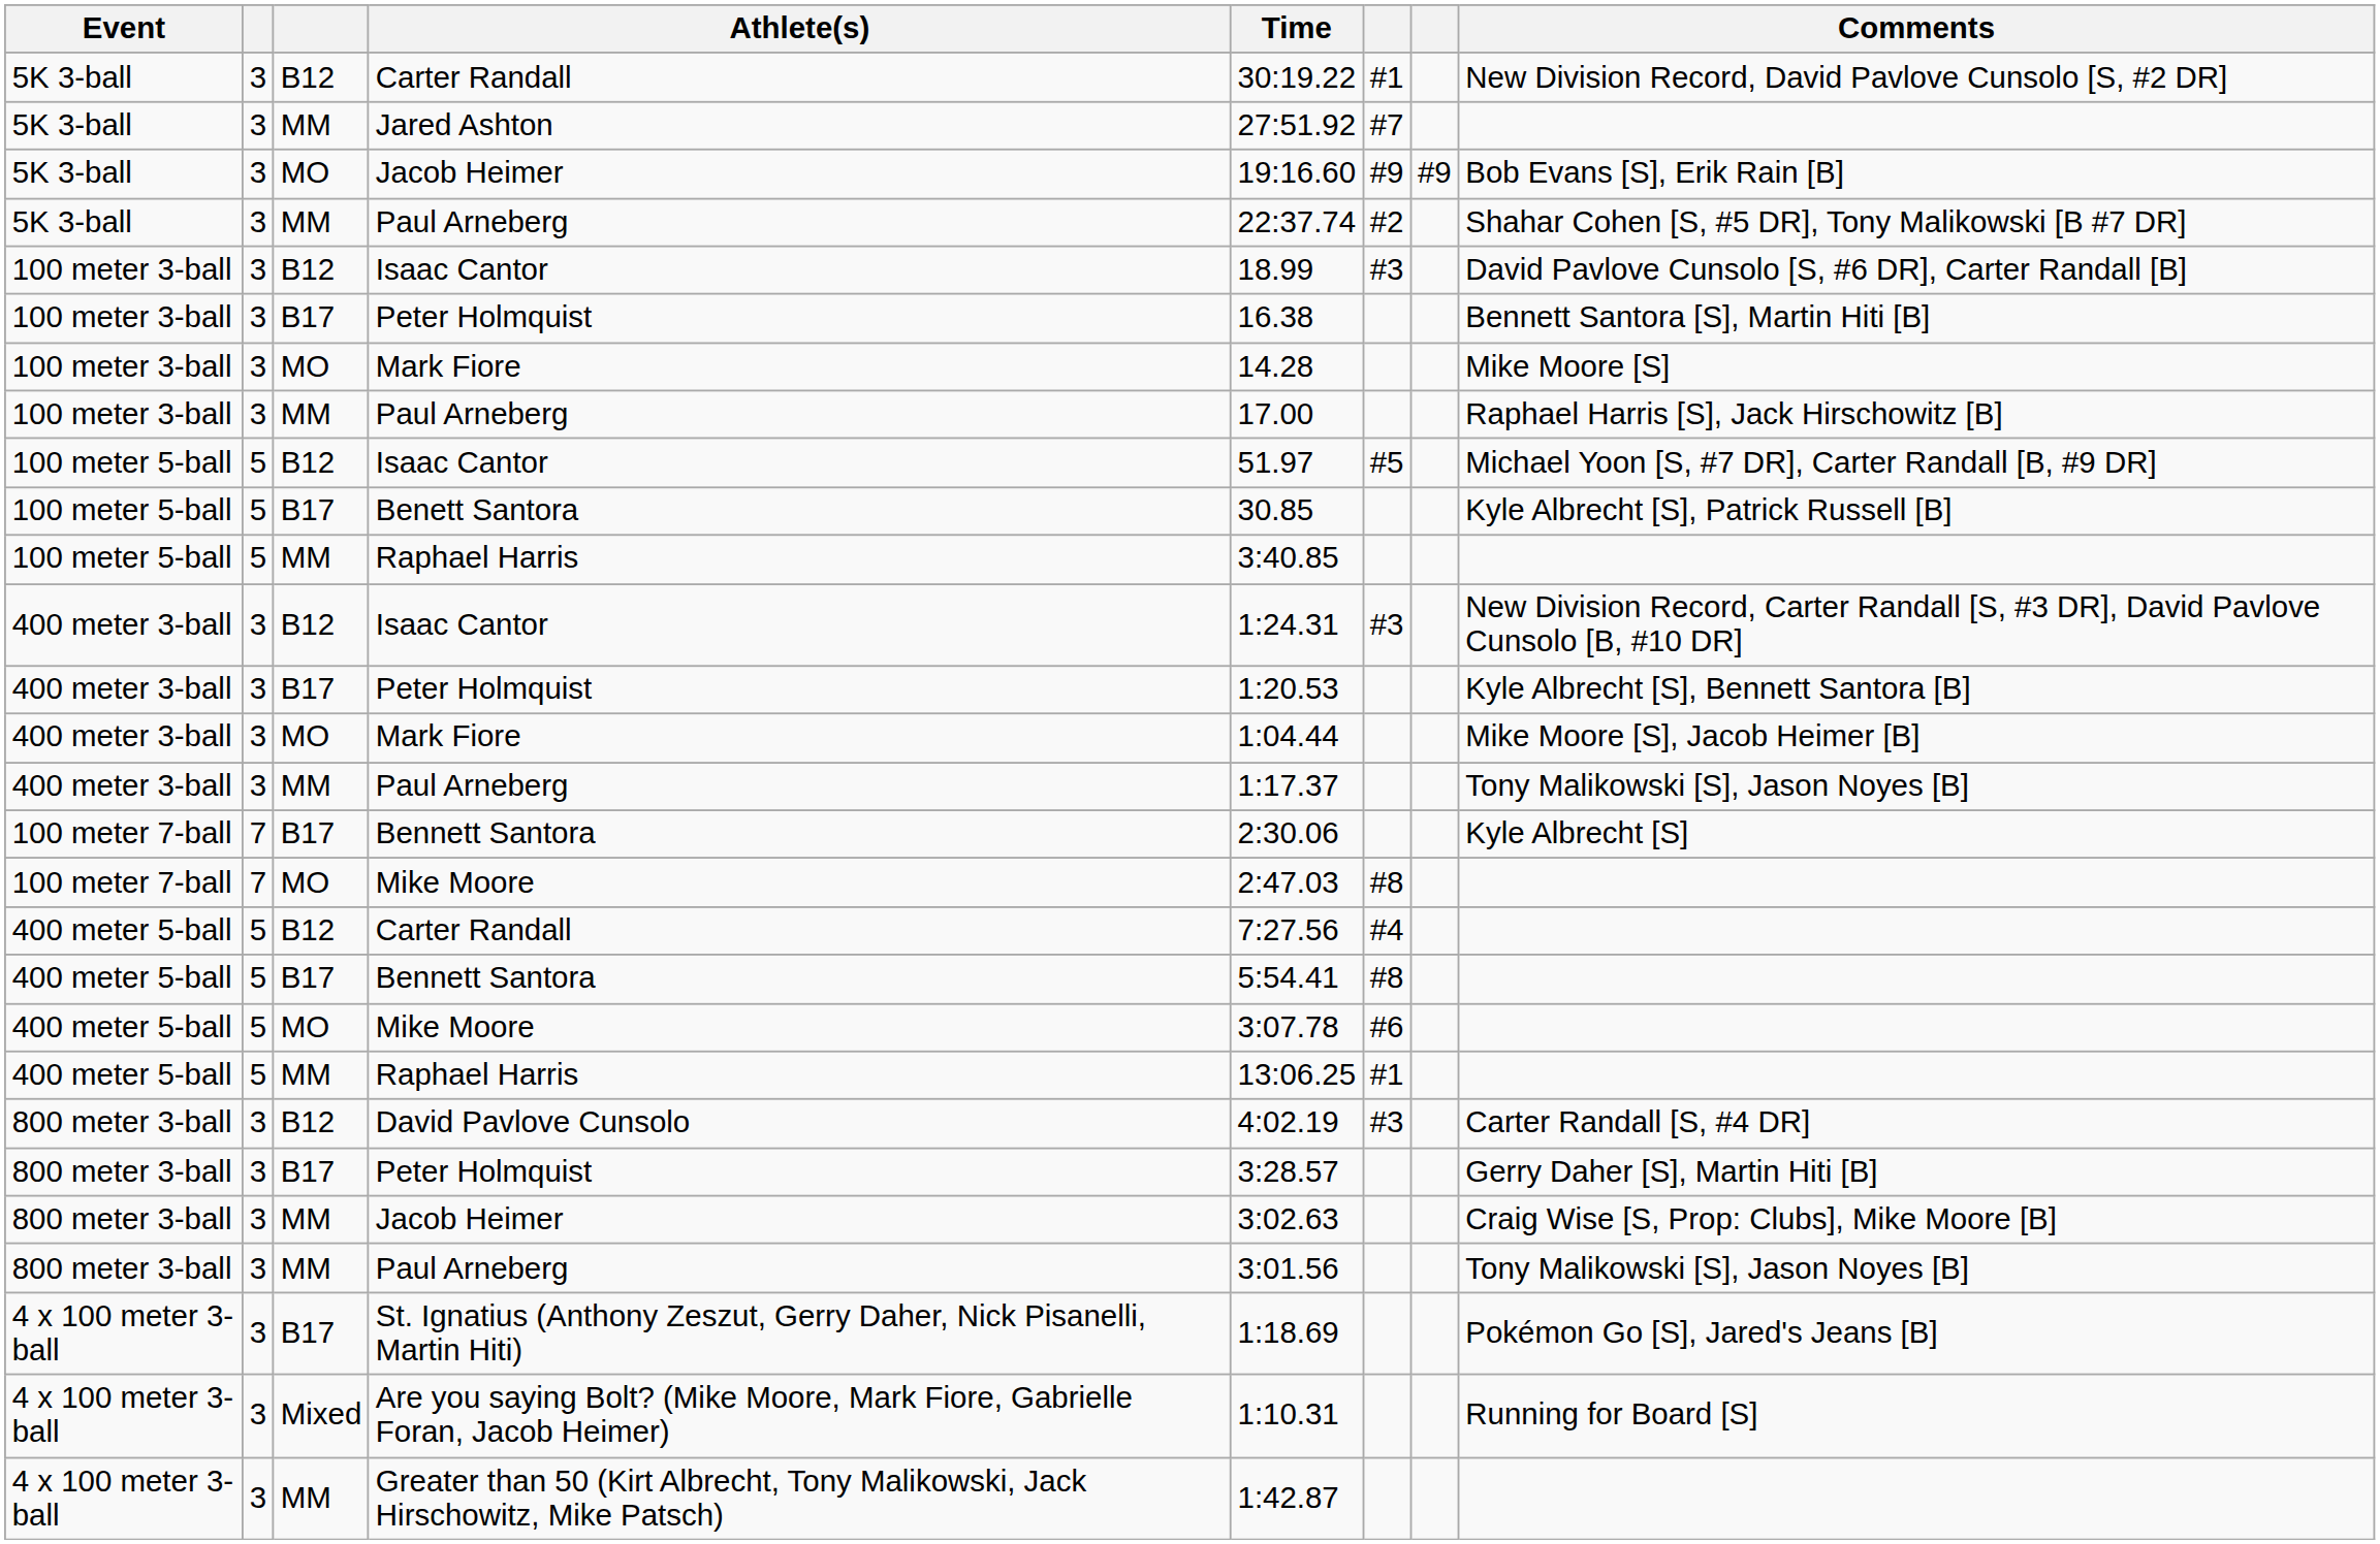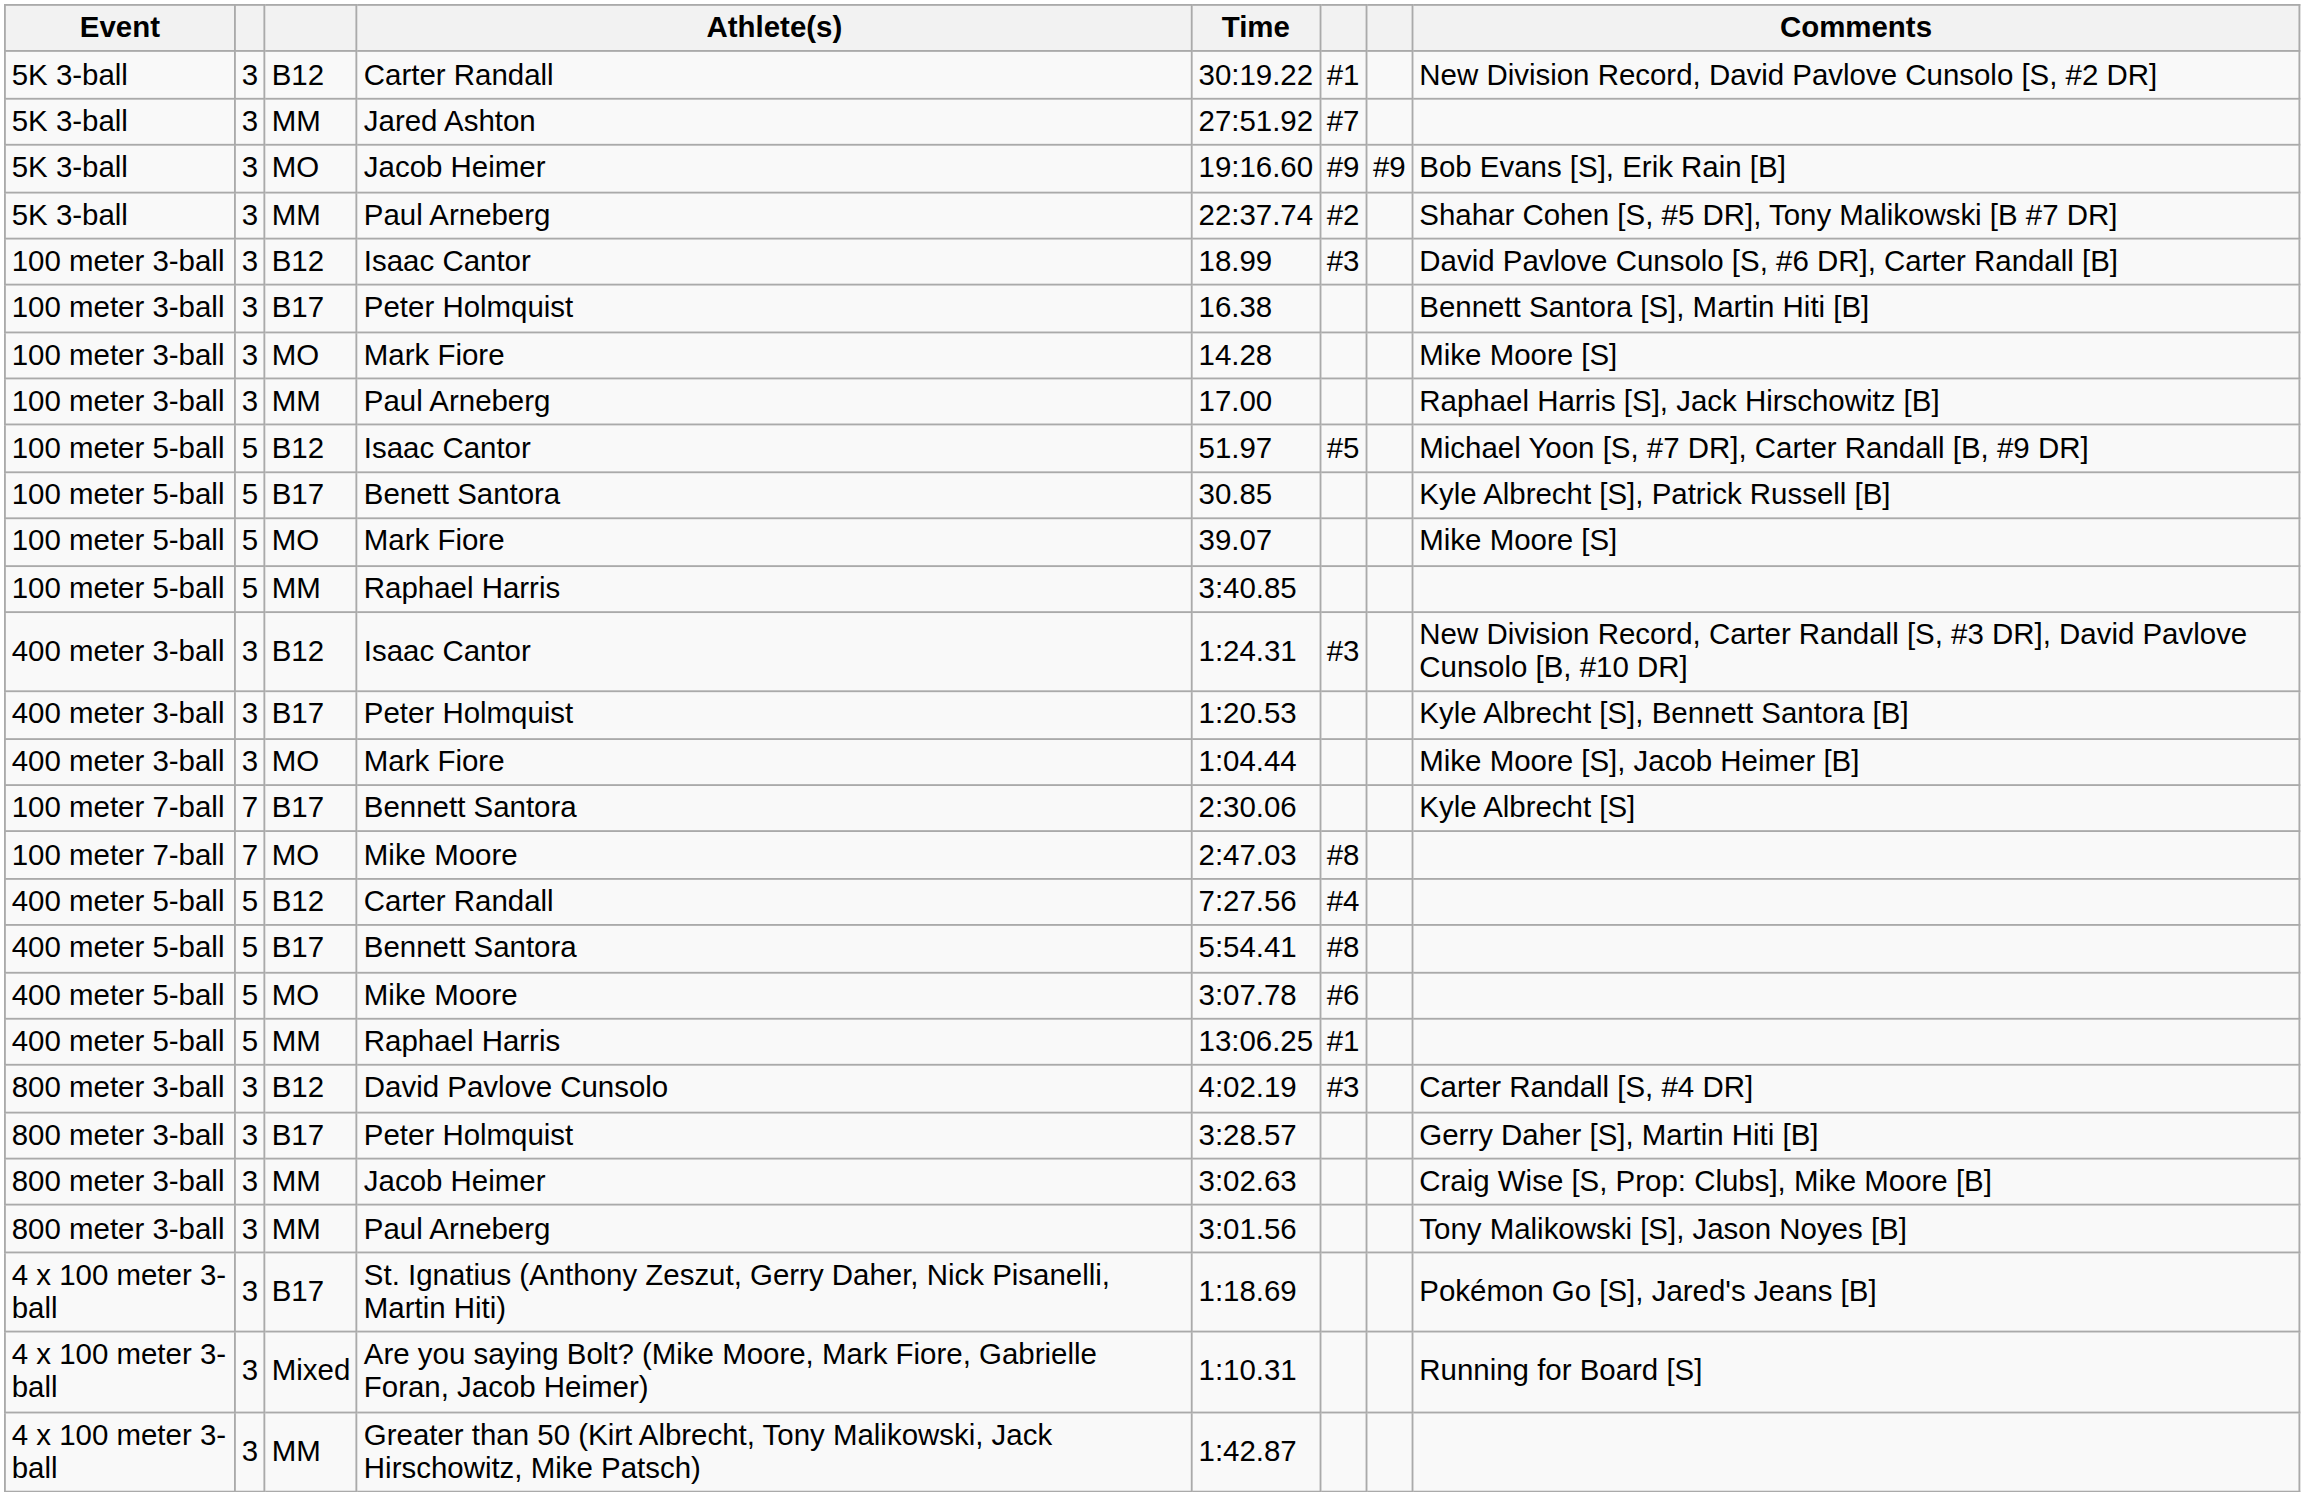+ row: 100 meter 5-ball | 5 | MO | Mark Fiore | 39.07 | Mike Moore [S]
- row: 400 meter 3-ball | 3 | MM | Paul Arneberg | 1:17.37 | Tony Malikowski [S], Jason Noyes [B]
